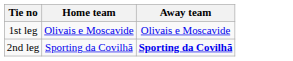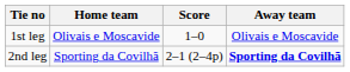+ column: Score | 1–0 | 2–1 (2–4p)
